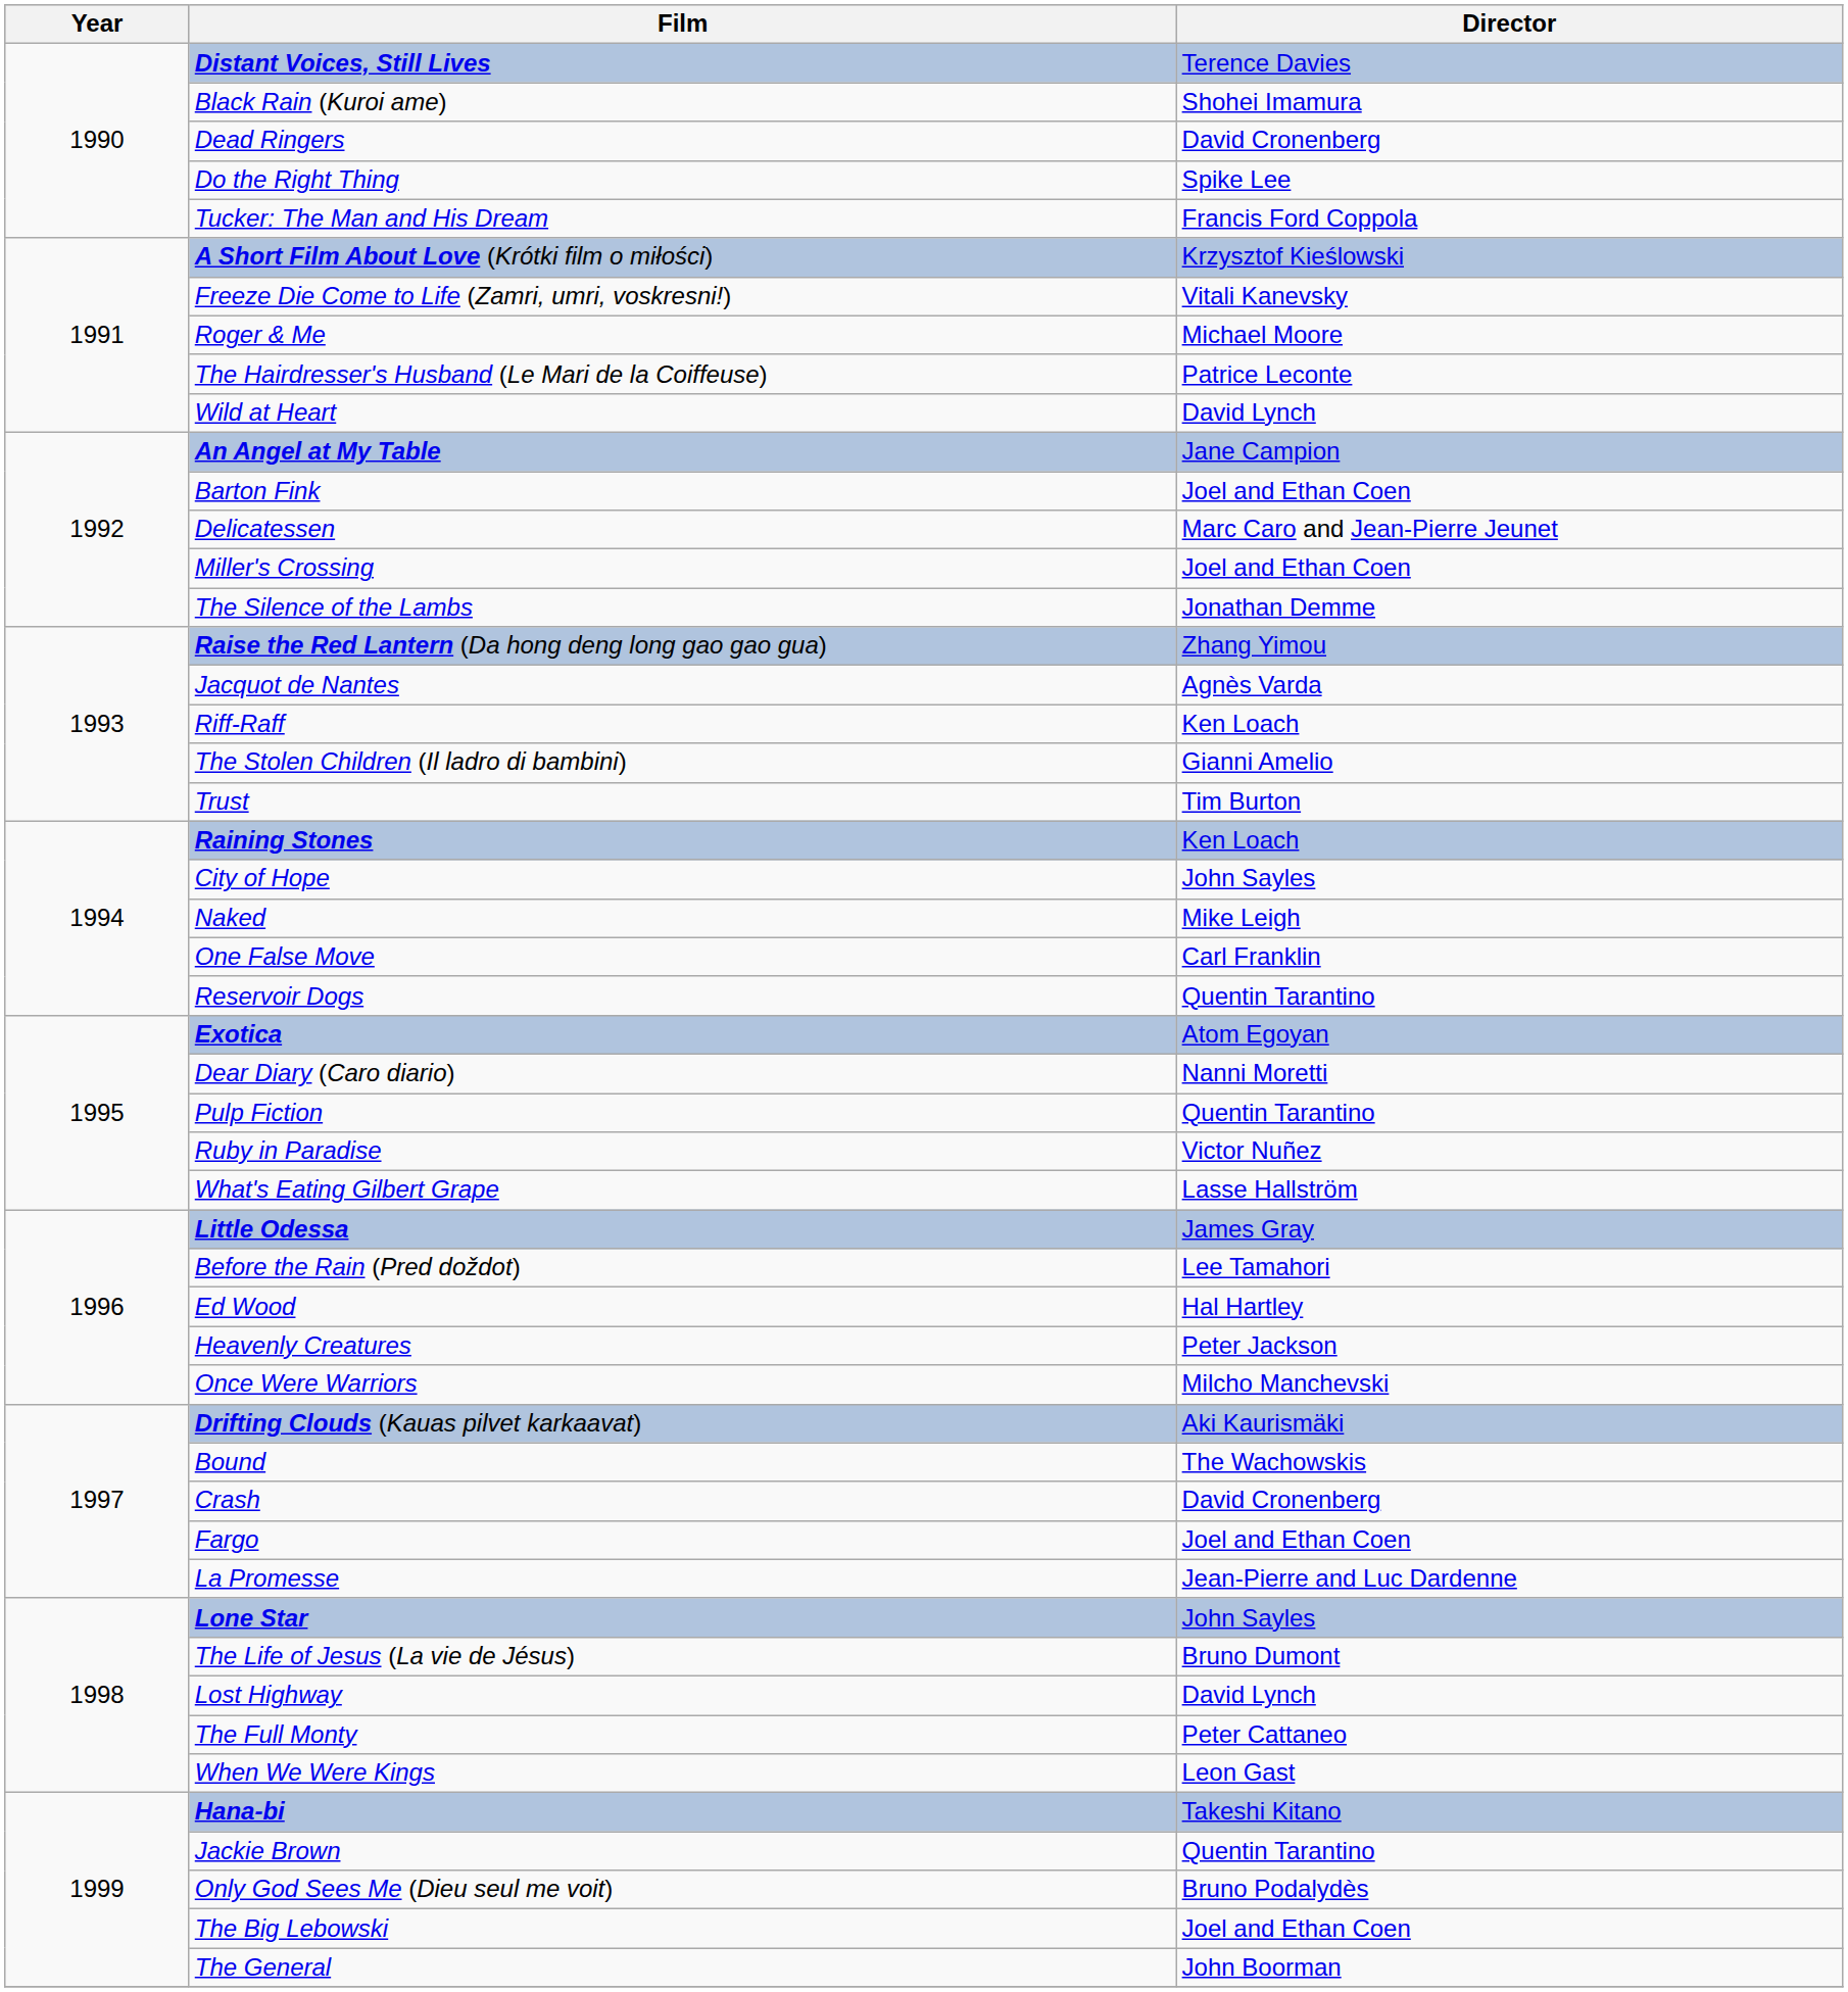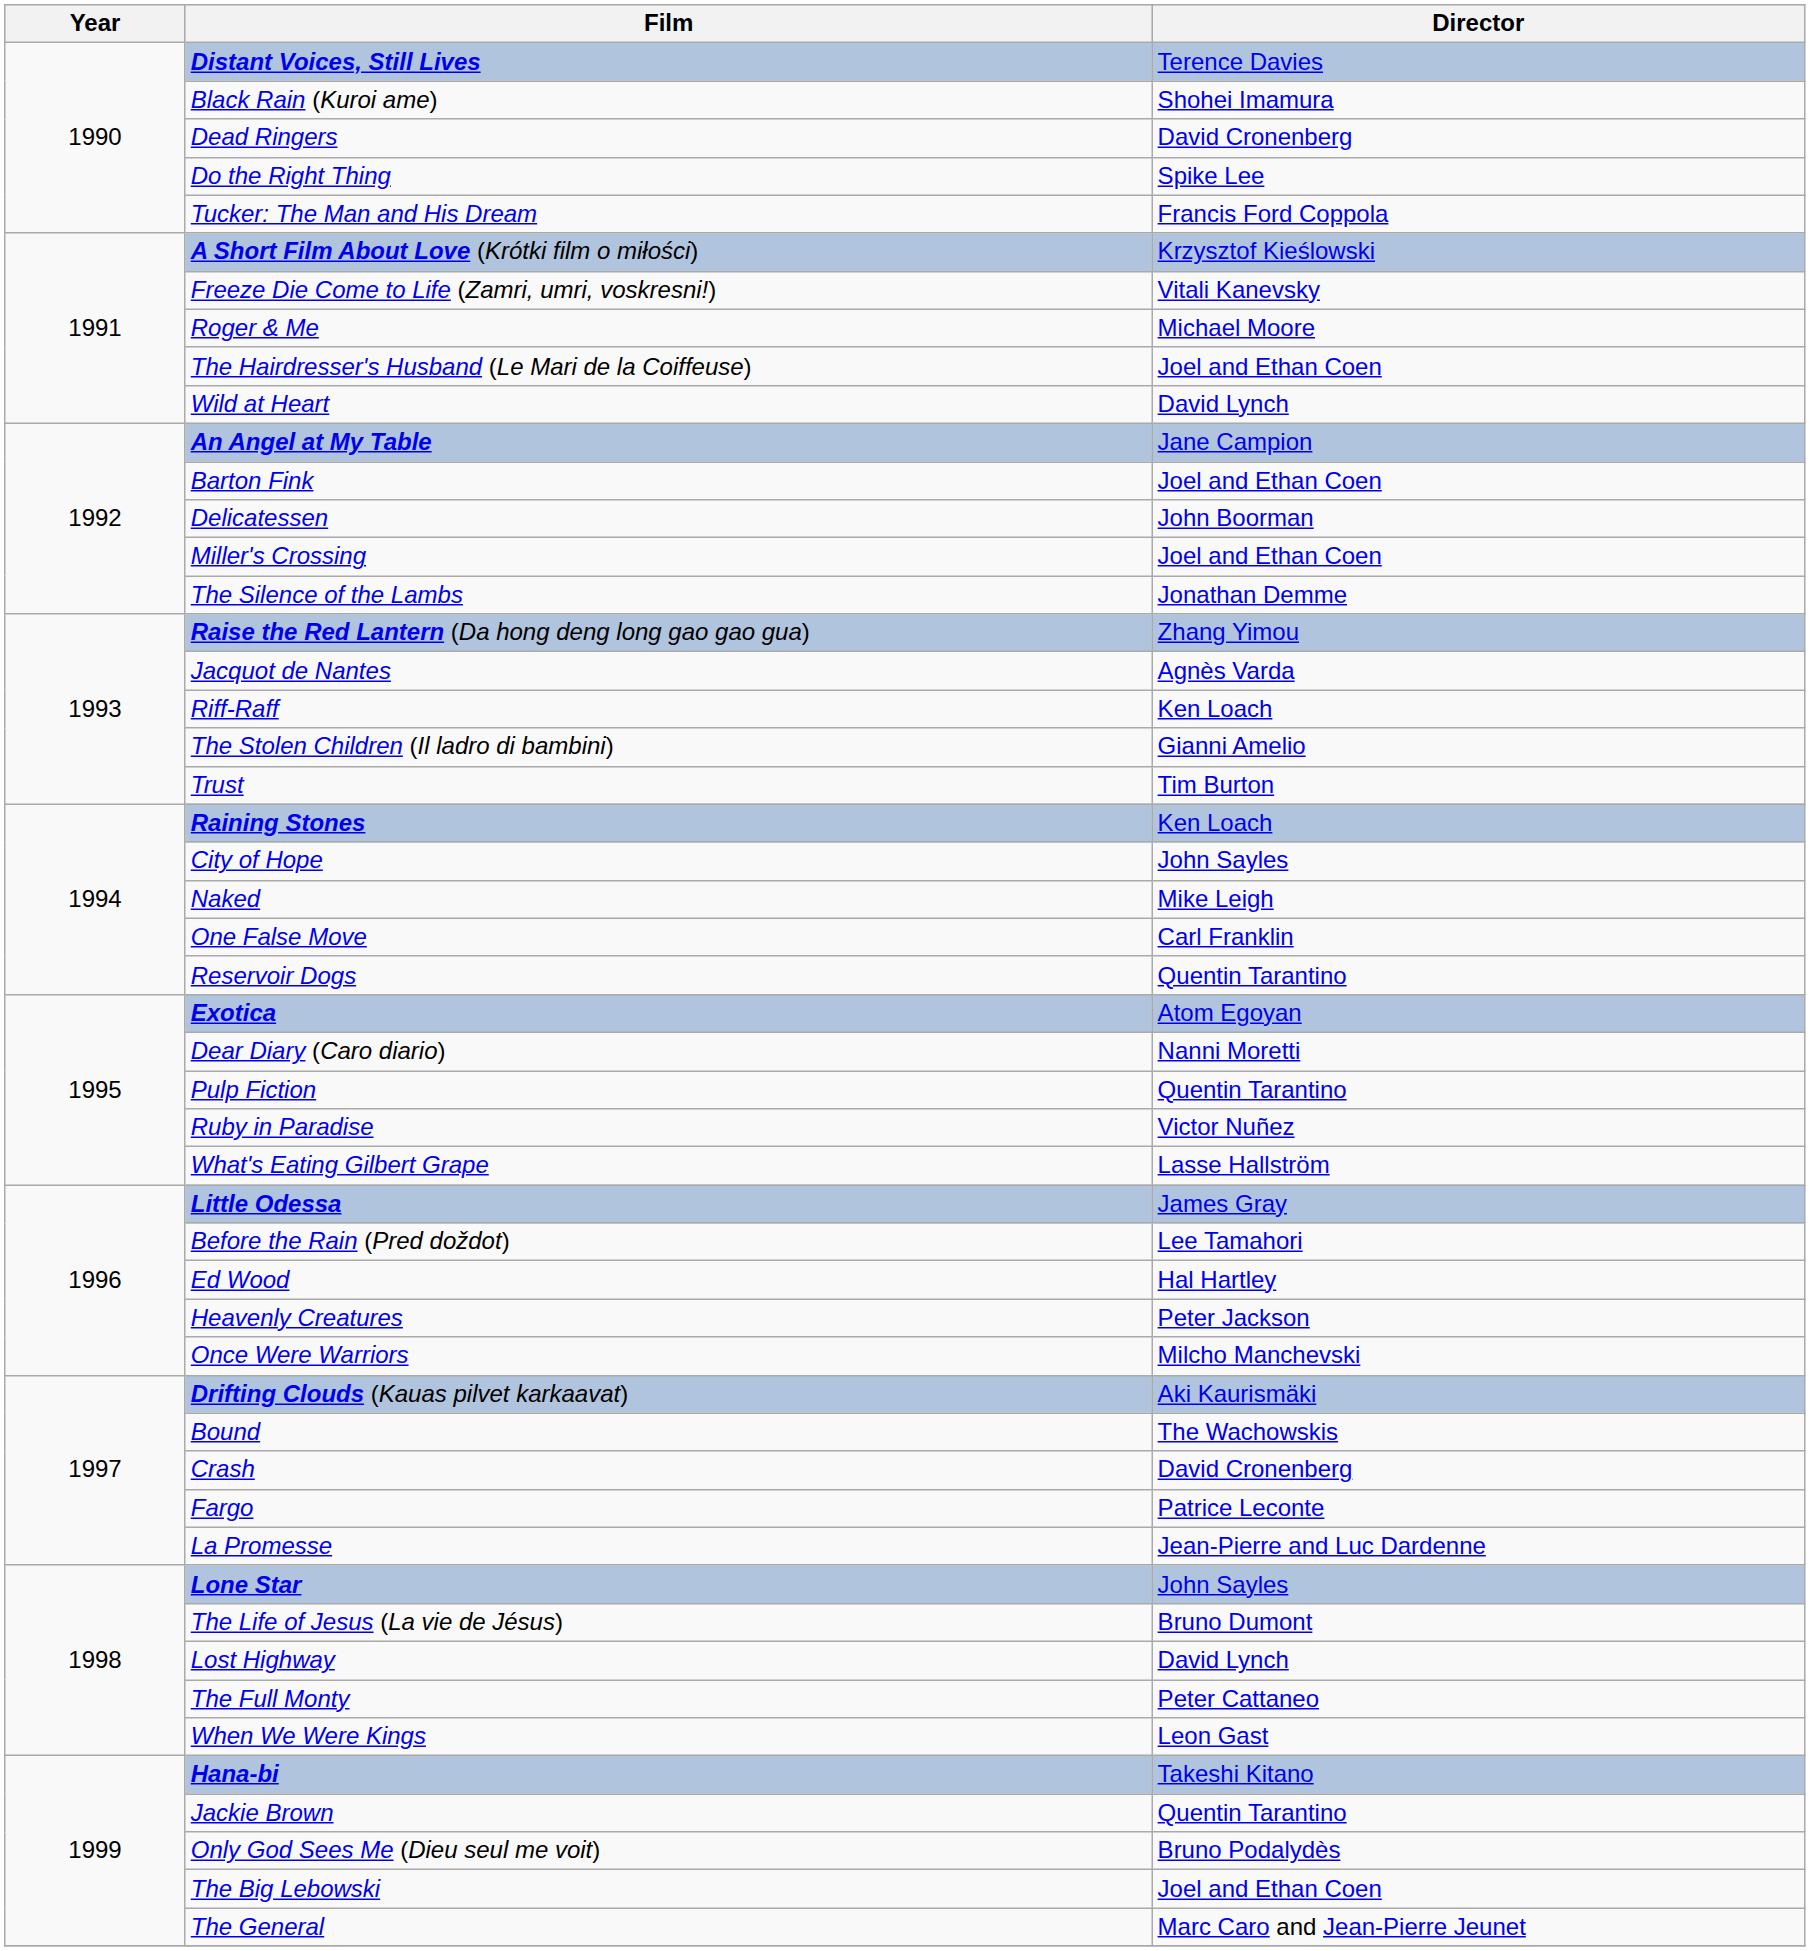The Hairdresser's Husband (Le Mari de la Coiffeuse) | Director: Patrice Leconte -> Joel and Ethan Coen
Delicatessen | Director: Marc Caro and Jean-Pierre Jeunet -> John Boorman
Fargo | Director: Joel and Ethan Coen -> Patrice Leconte
The General | Director: John Boorman -> Marc Caro and Jean-Pierre Jeunet
